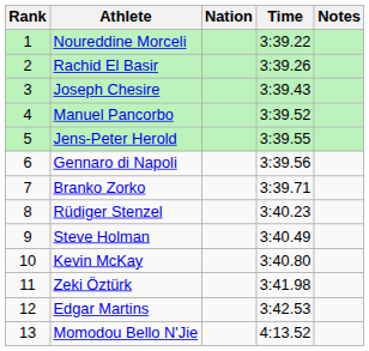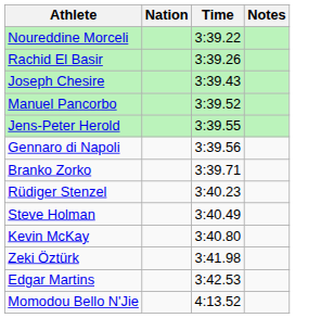- column: Rank | 1 | 2 | 3 | 4 | 5 | 6 | 7 | 8 | 9 | 10 | 11 | 12 | 13
